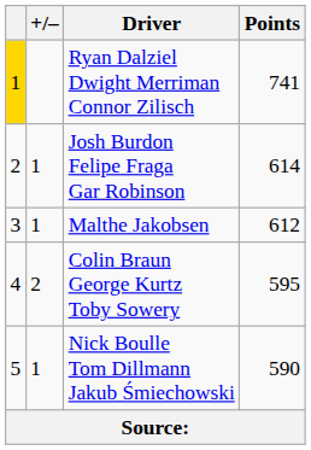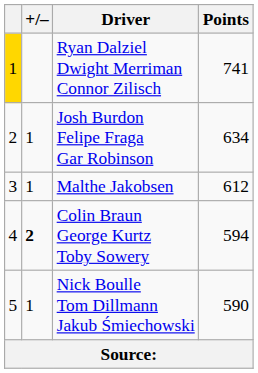Josh Burdon Felipe Fraga Gar Robinson | Points: 614 -> 634
Colin Braun George Kurtz Toby Sowery | +/–: normal -> bold
Colin Braun George Kurtz Toby Sowery | Points: 595 -> 594
